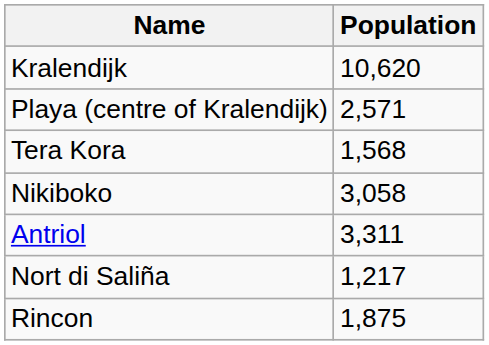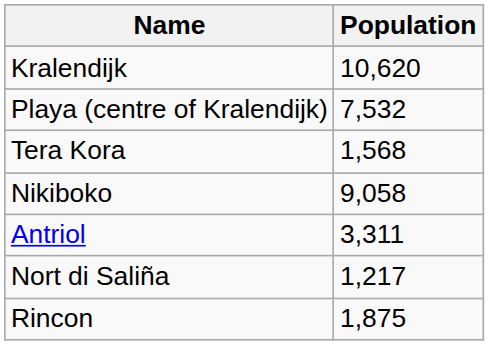Playa (centre of Kralendijk) | Population: 2,571 -> 7,532
Nikiboko | Population: 3,058 -> 9,058
